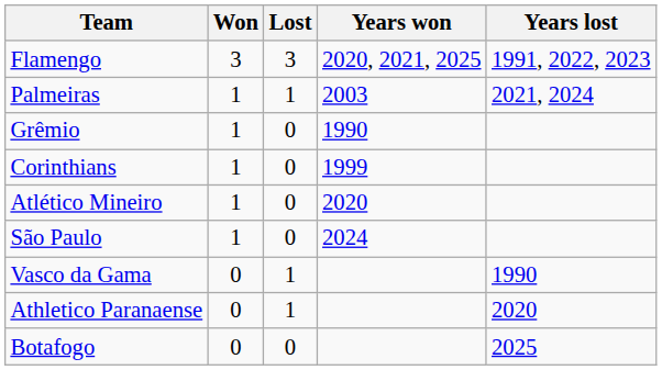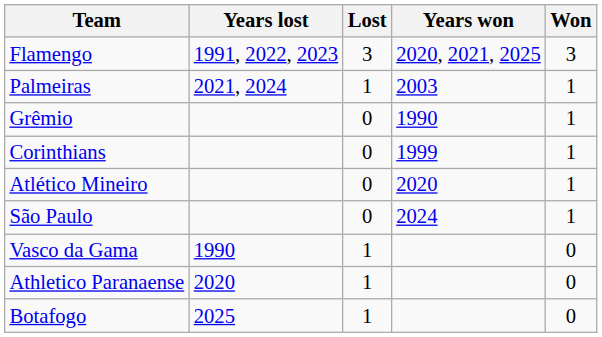columns swapped: Won <-> Years lost
Botafogo | Lost: 0 -> 1
